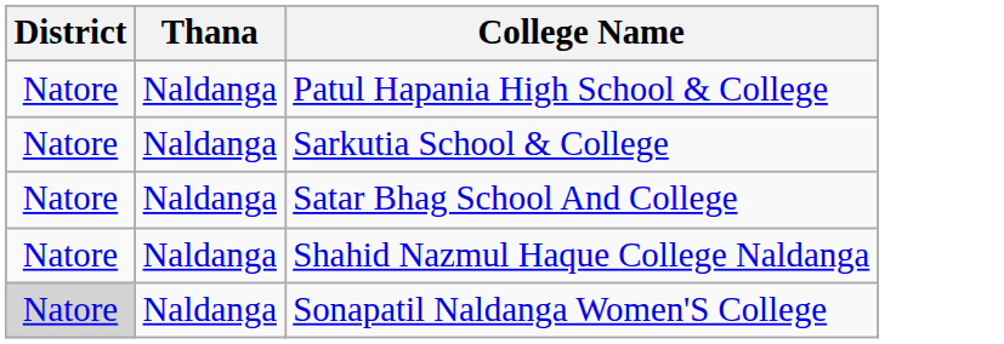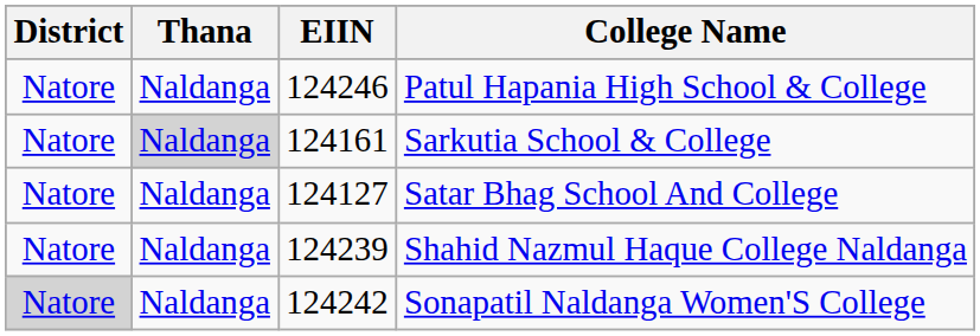+ column: EIIN | 124246 | 124161 | 124127 | 124239 | 124242
Sarkutia School & College | Thana: no background -> lightgrey background
